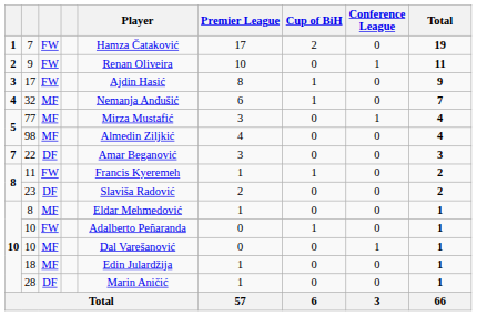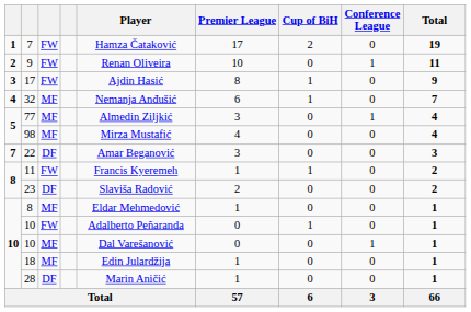77 | Player: Mirza Mustafić -> Almedin Ziljkić
98 | Player: Almedin Ziljkić -> Mirza Mustafić
